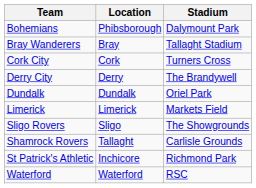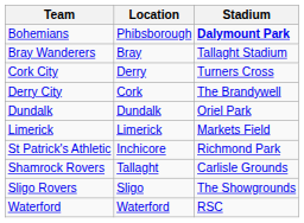Bohemians | Stadium: normal -> bold
Cork City | Location: Cork -> Derry
Derry City | Location: Derry -> Cork
rows swapped: St Patrick's Athletic <-> Sligo Rovers
